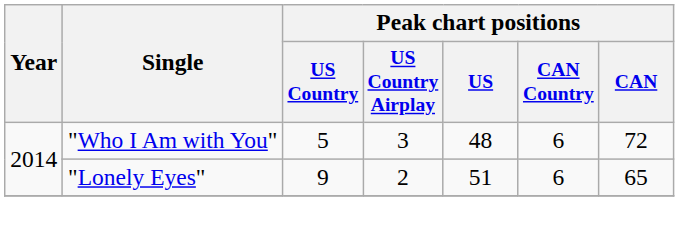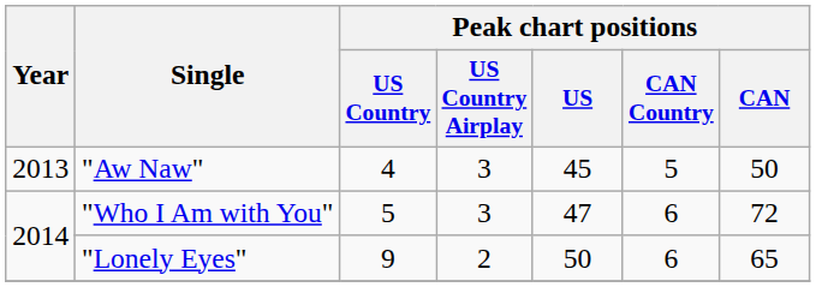+ row: 2013 | "Aw Naw" | 4 | 3 | 45 | 5 | 50
"Who I Am with You" | Peak chart positions / US: 48 -> 47
"Lonely Eyes" | Peak chart positions / US: 51 -> 50
